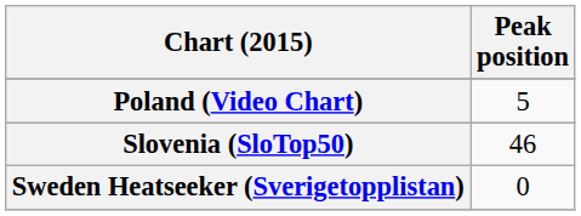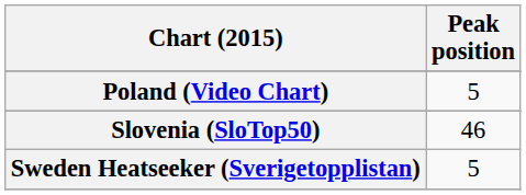Sweden Heatseeker (Sverigetopplistan) | Peak position: 0 -> 5
